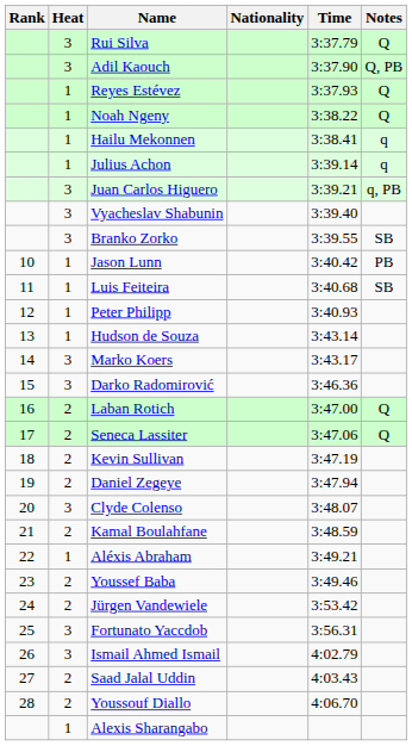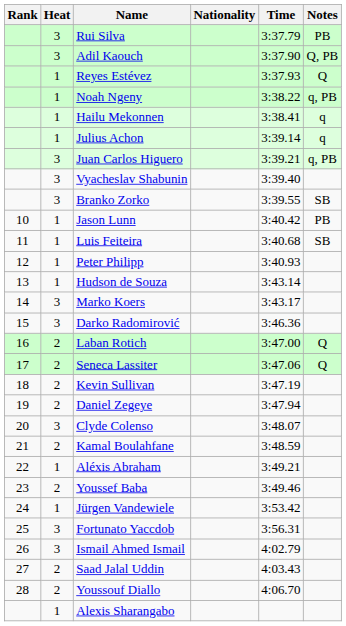Rui Silva | Notes: Q -> PB
Noah Ngeny | Notes: Q -> q, PB
Jürgen Vandewiele | Heat: 2 -> 1
